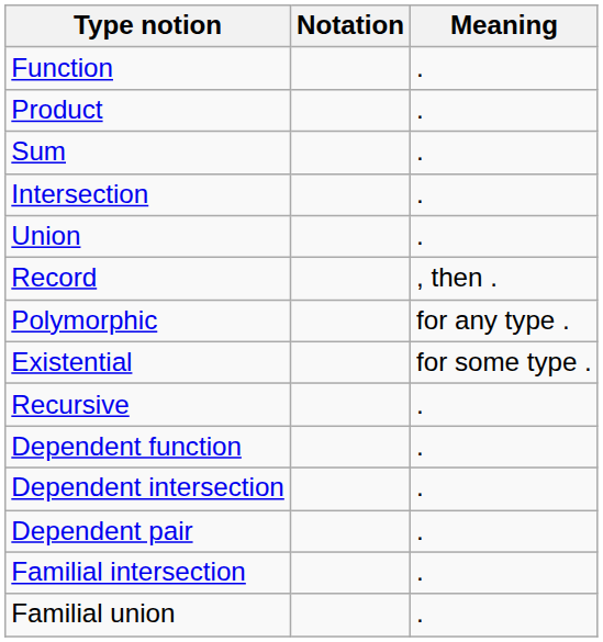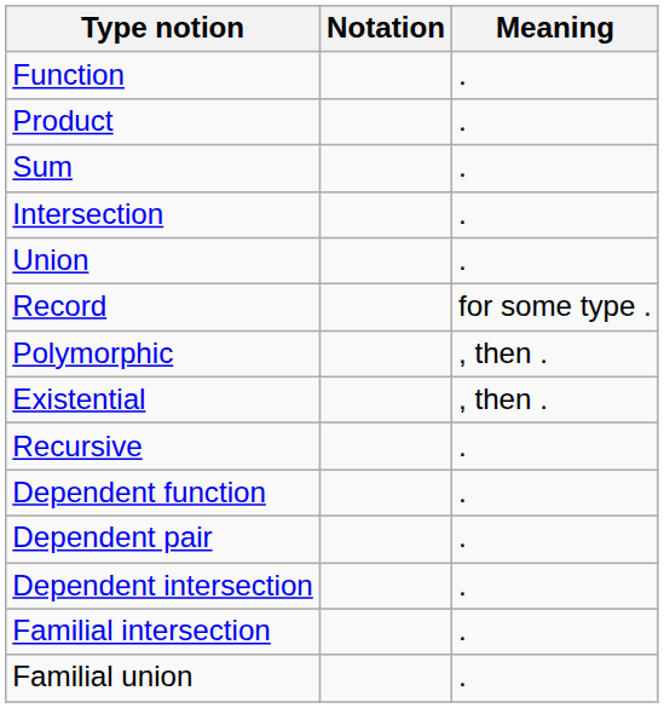Record | Meaning: , then . -> for some type .
Polymorphic | Meaning: for any type . -> , then .
Existential | Meaning: for some type . -> , then .
rows swapped: Dependent pair <-> Dependent intersection
